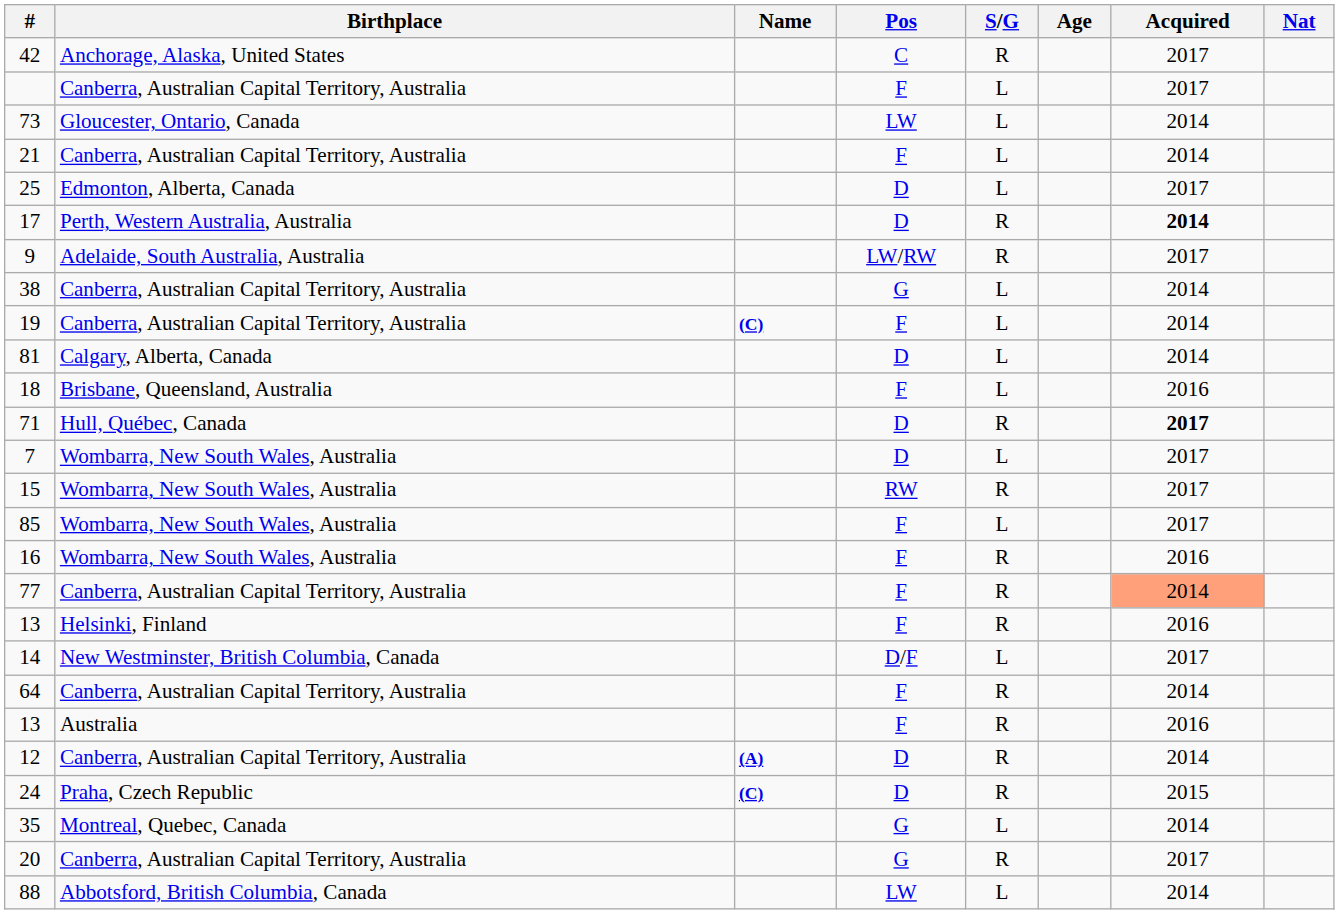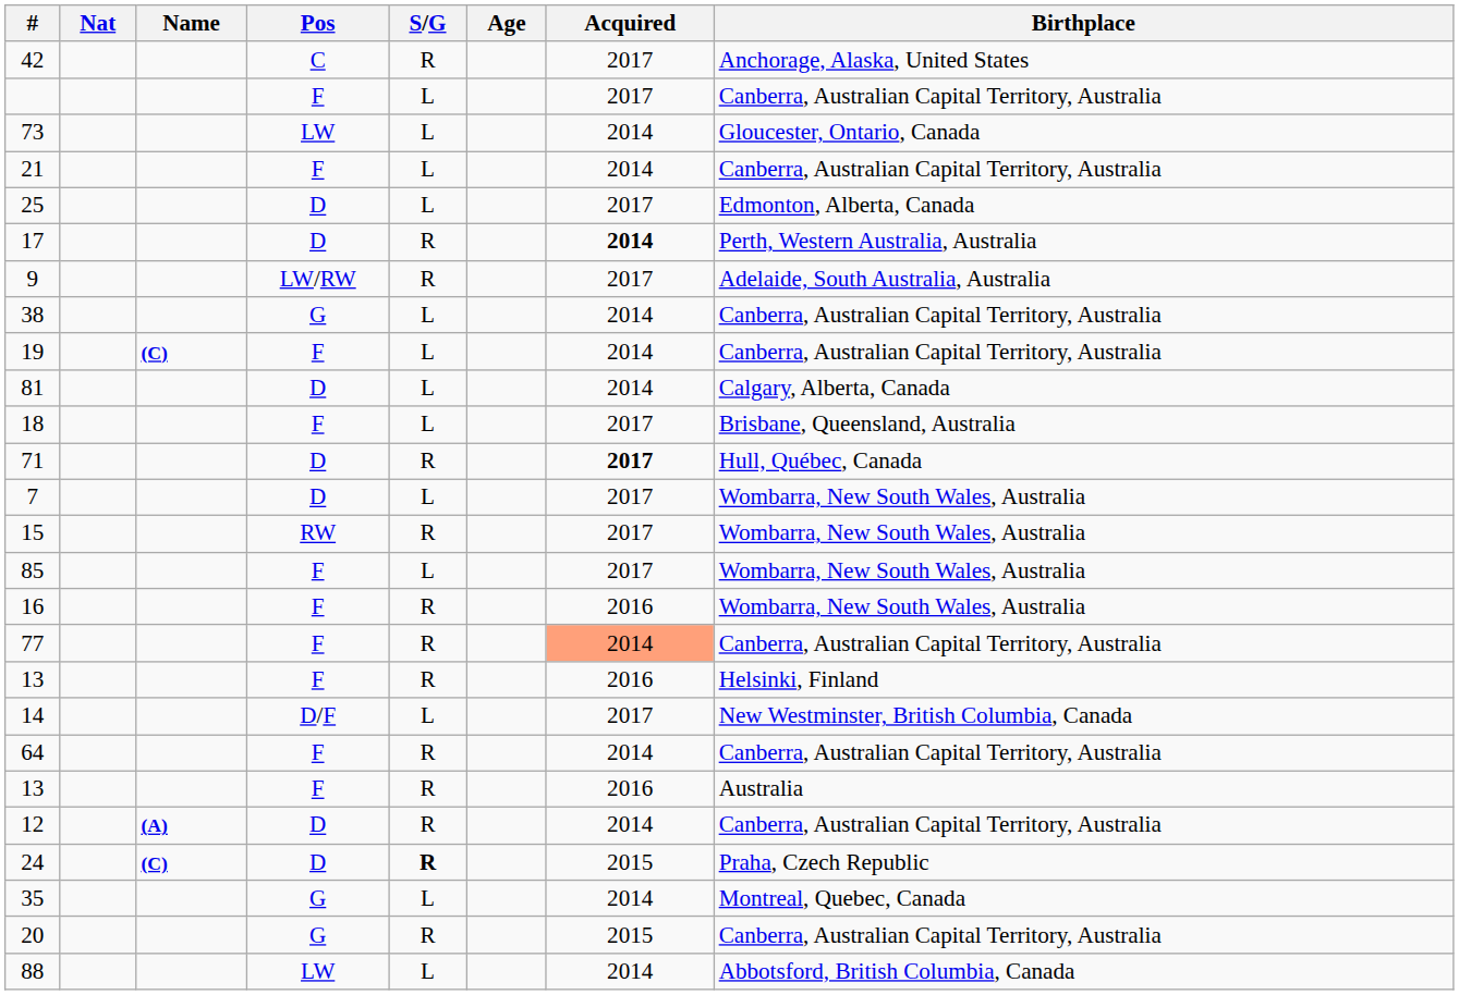columns swapped: Nat <-> Birthplace
18 | Acquired: 2016 -> 2017
24 | S/G: normal -> bold
20 | Acquired: 2017 -> 2015
